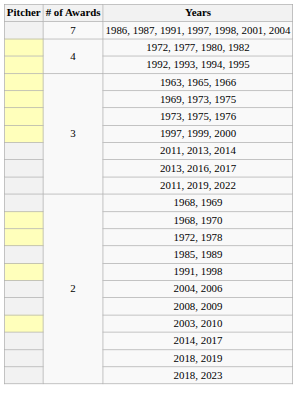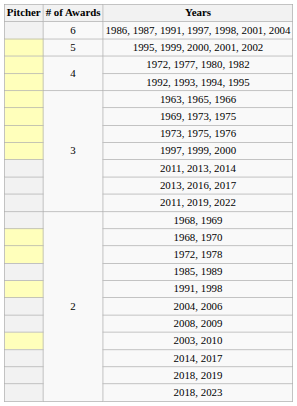1986, 1987, 1991, 1997, 1998, 2001, 2004 | # of Awards: 7 -> 6
+ row: 5 | 1995, 1999, 2000, 2001, 2002
